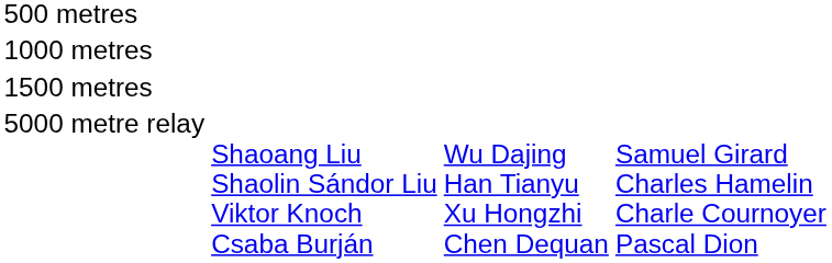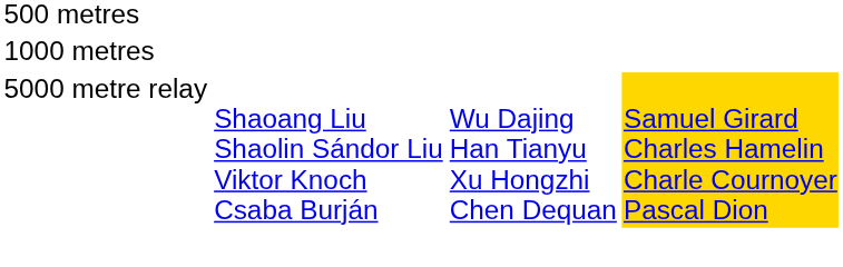- row: 1500 metres
5000 metre relay | column 4: no background -> gold background
